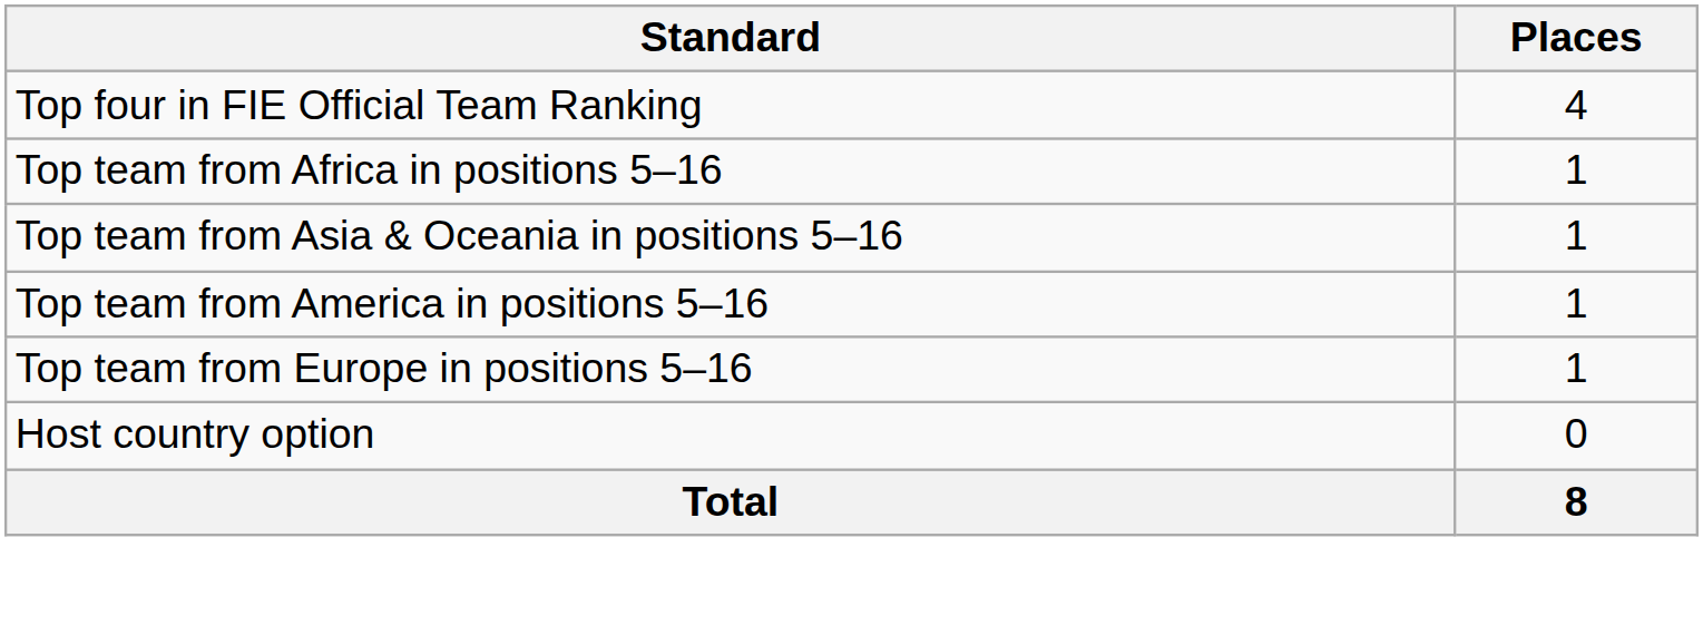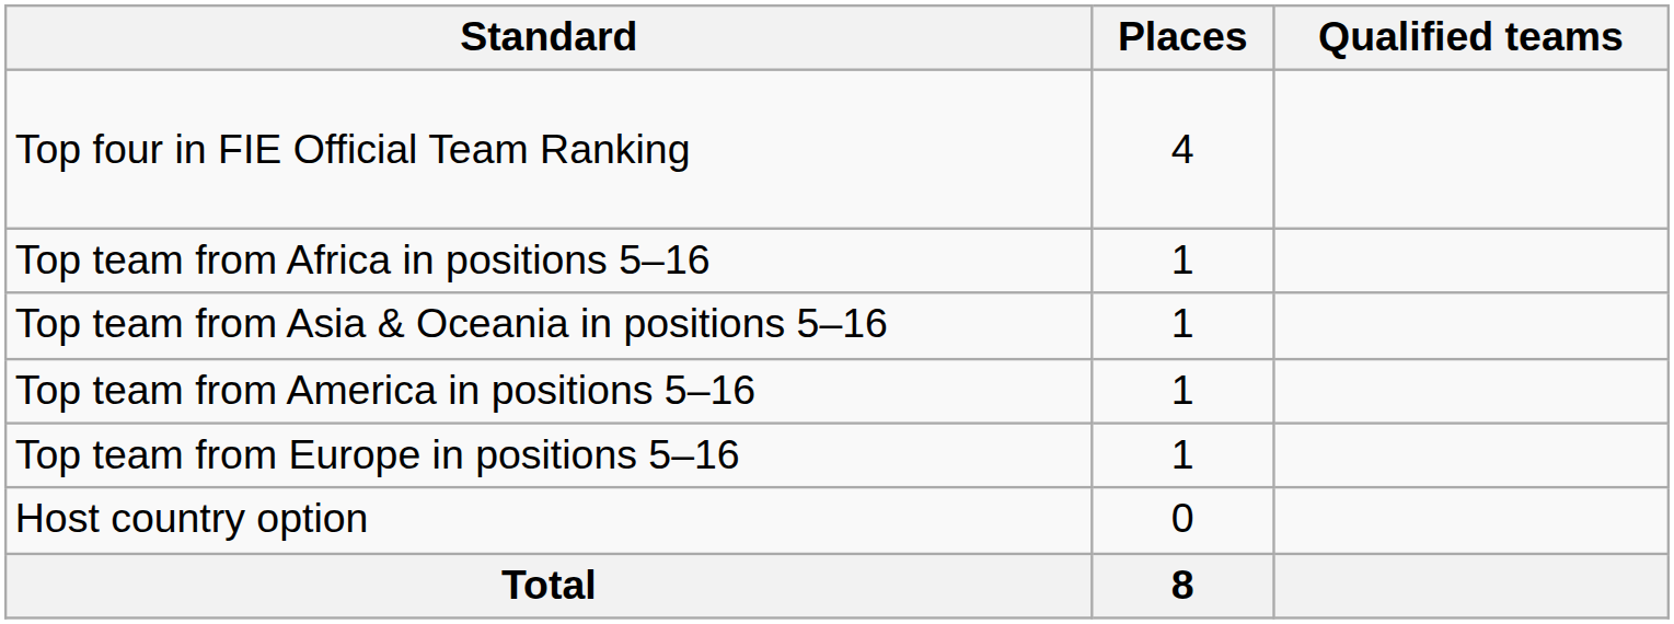+ column: Qualified teams
